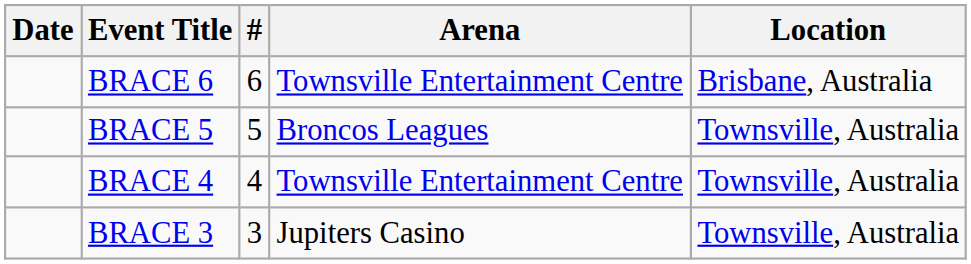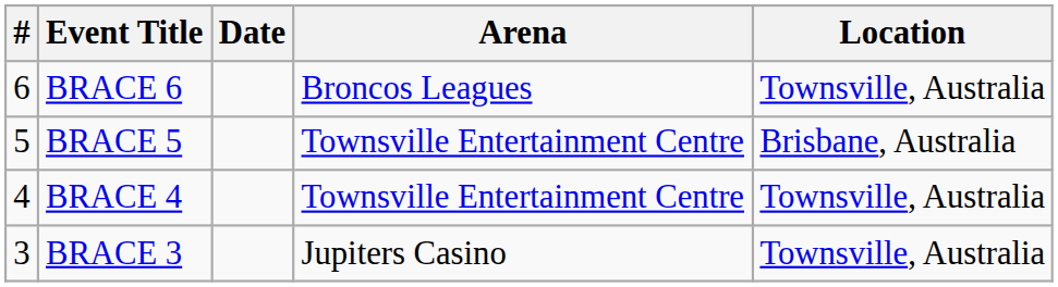columns swapped: # <-> Date
BRACE 6 | Arena: Townsville Entertainment Centre -> Broncos Leagues
BRACE 6 | Location: Brisbane, Australia -> Townsville, Australia
BRACE 5 | Arena: Broncos Leagues -> Townsville Entertainment Centre
BRACE 5 | Location: Townsville, Australia -> Brisbane, Australia
